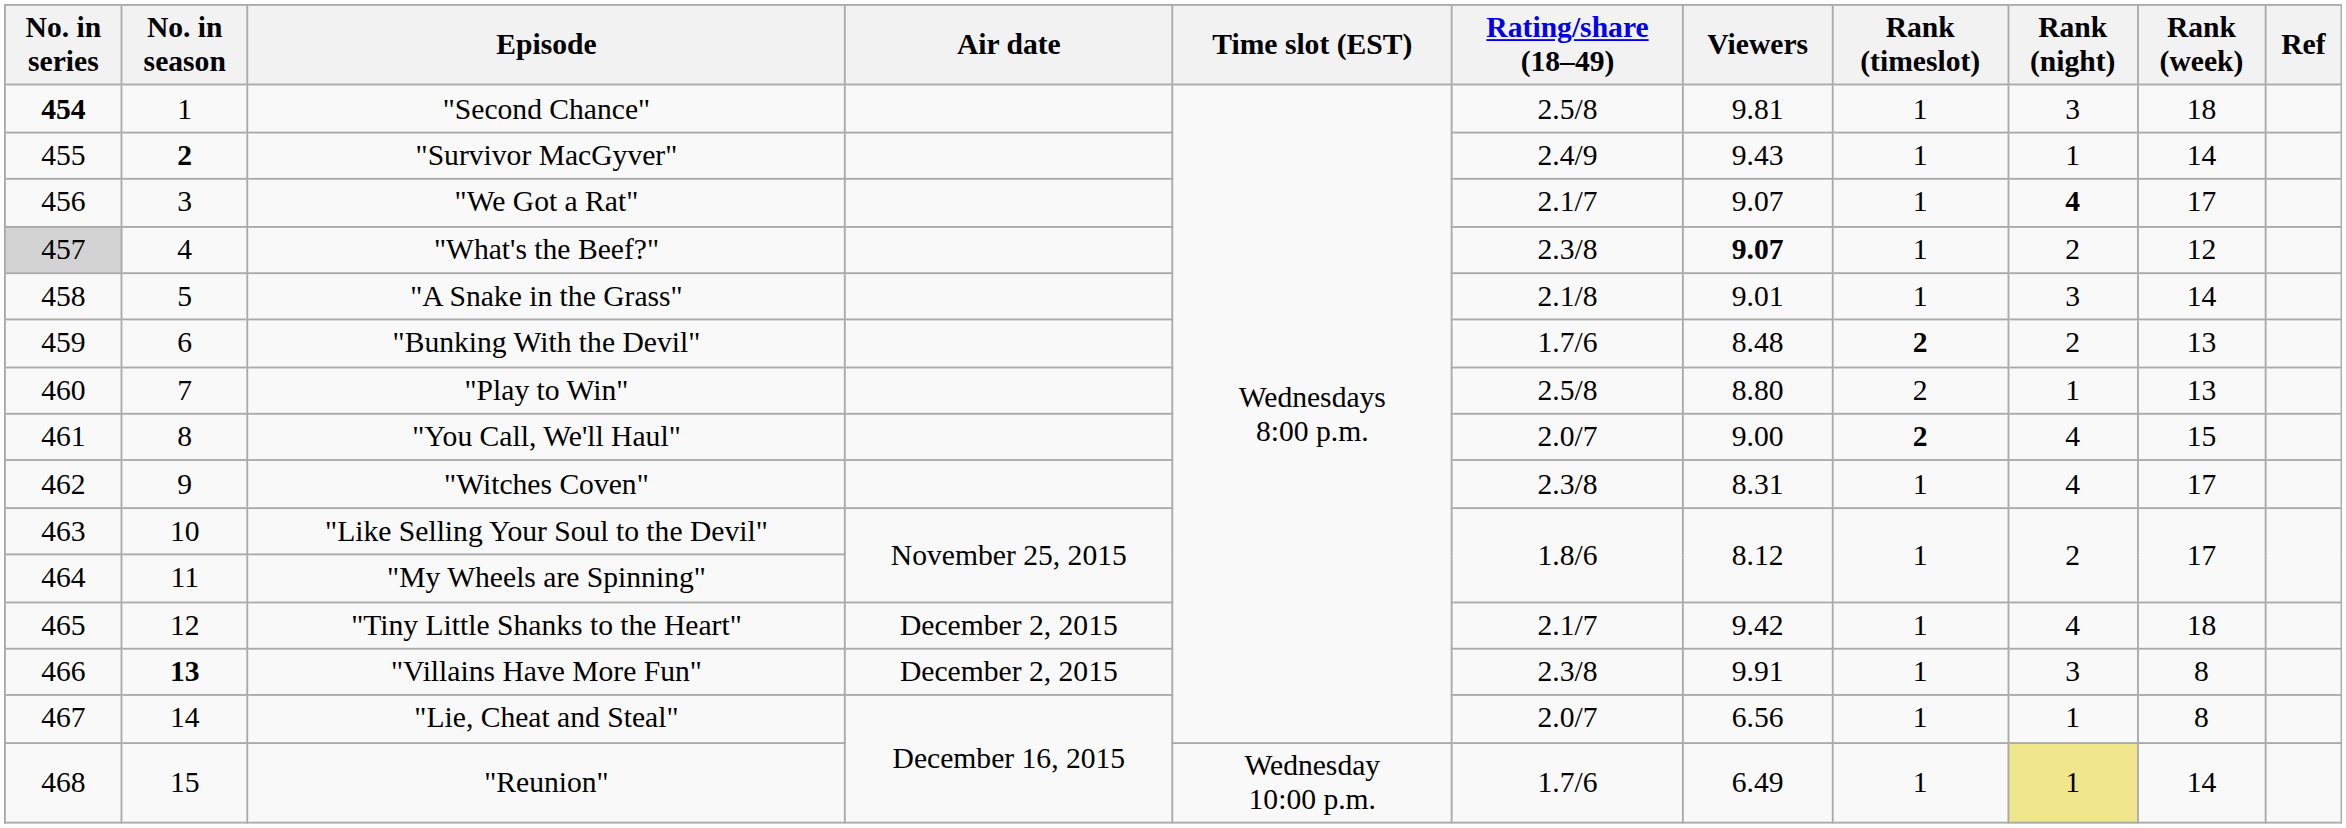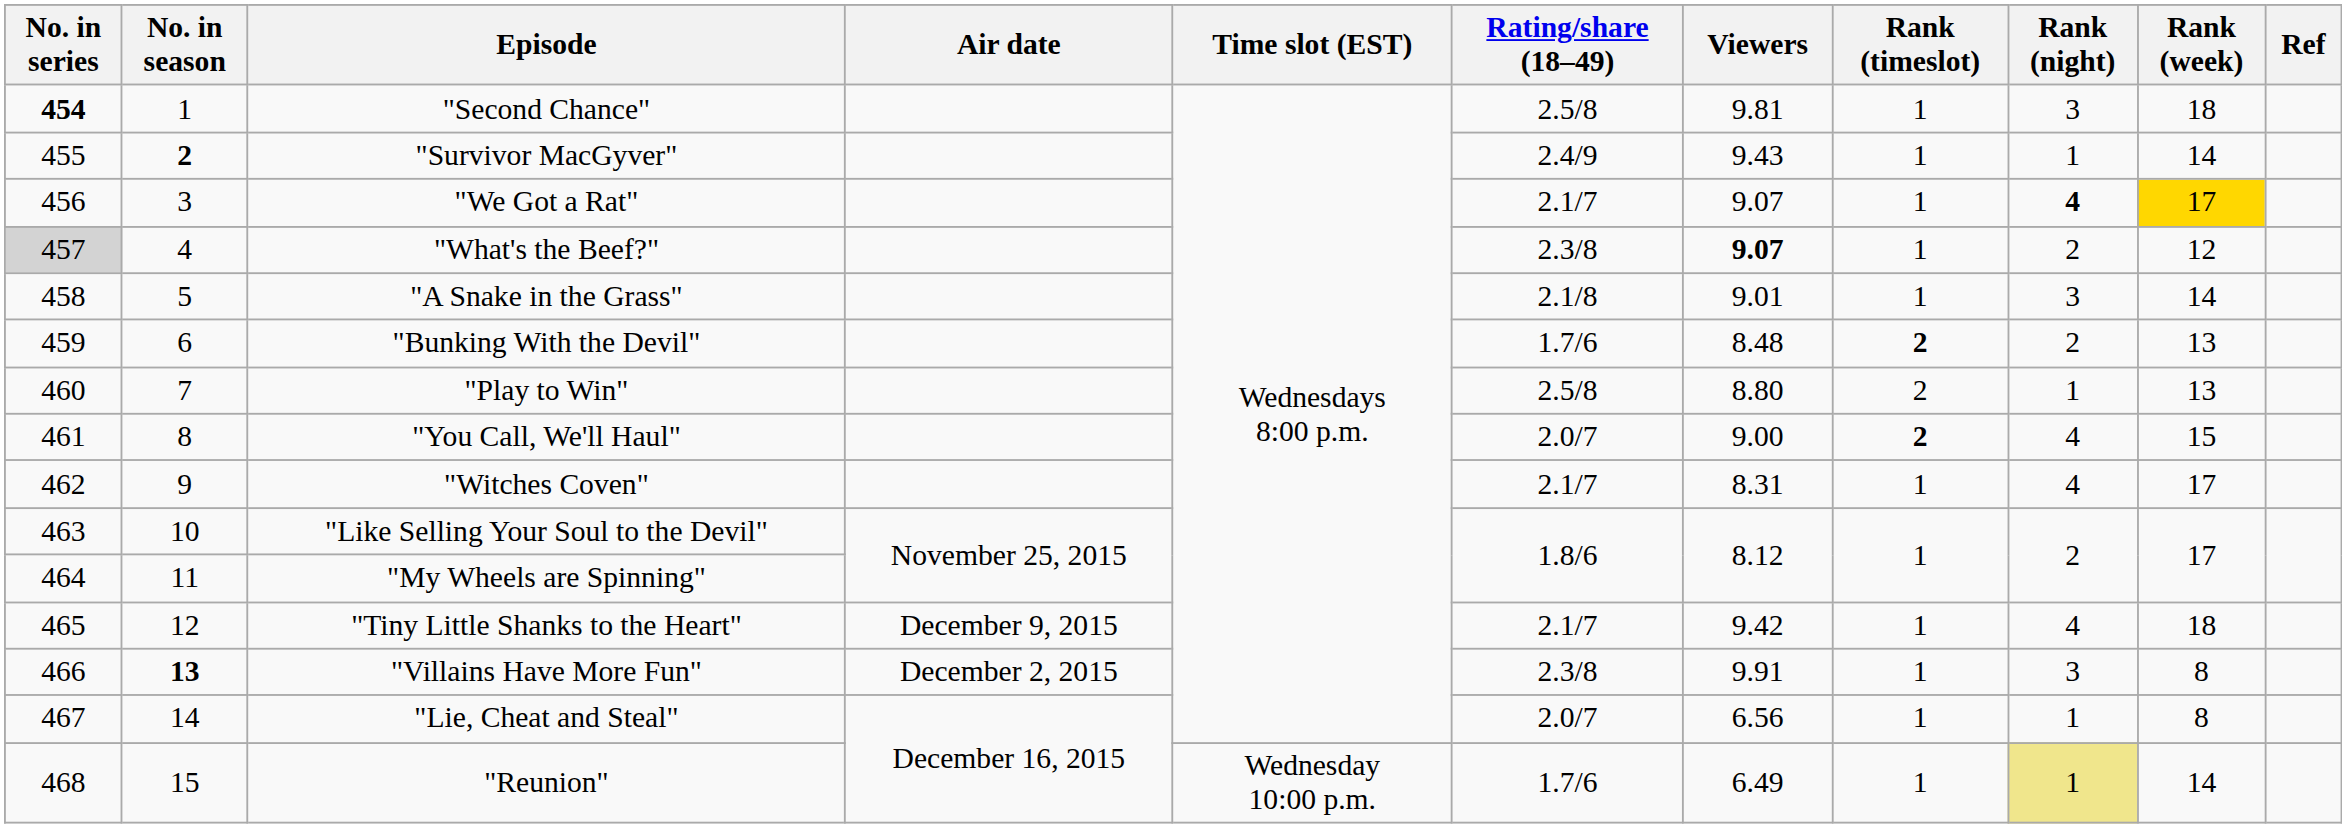"We Got a Rat" | Rank (week): no background -> gold background
"Witches Coven" | Rating/share (18–49): 2.3/8 -> 2.1/7
"Tiny Little Shanks to the Heart" | Air date: December 2, 2015 -> December 9, 2015
